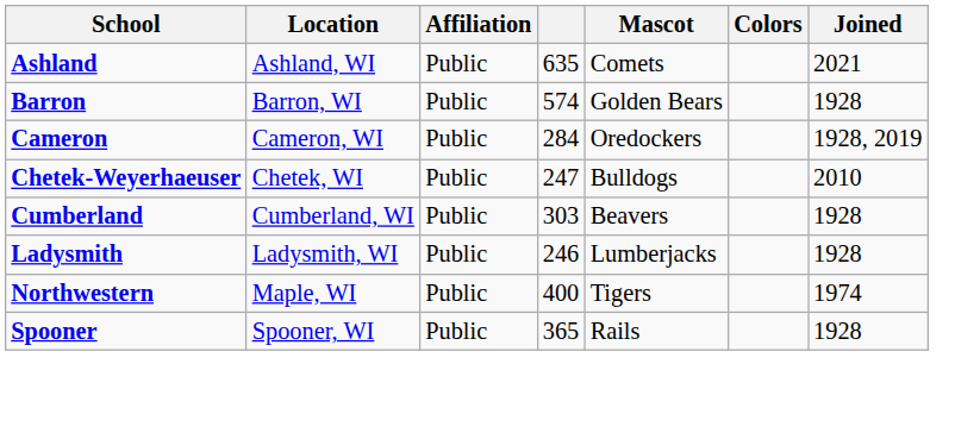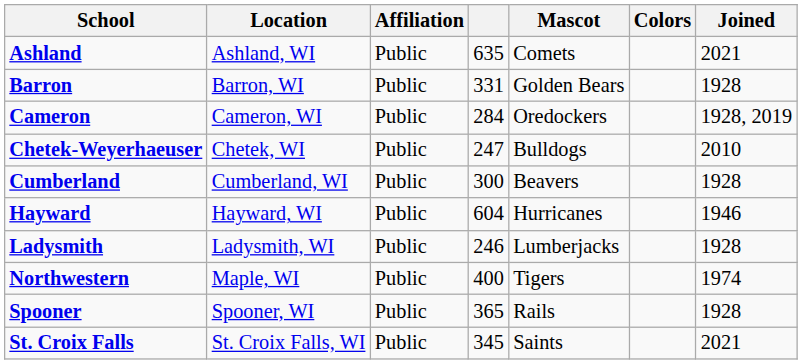Barron | column 4: 574 -> 331
Cumberland | column 4: 303 -> 300
+ row: Hayward | Hayward, WI | Public | 604 | Hurricanes | 1946
+ row: St. Croix Falls | St. Croix Falls, WI | Public | 345 | Saints | 2021
